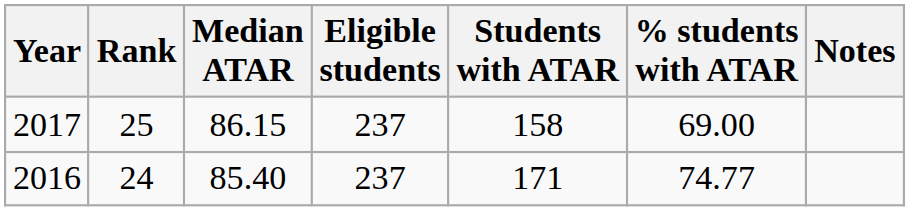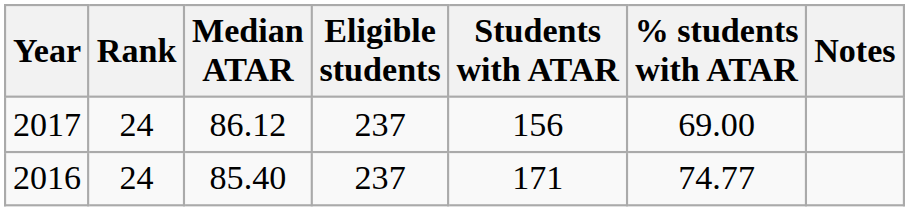2017 | Rank: 25 -> 24
2017 | Median ATAR: 86.15 -> 86.12
2017 | Students with ATAR: 158 -> 156
